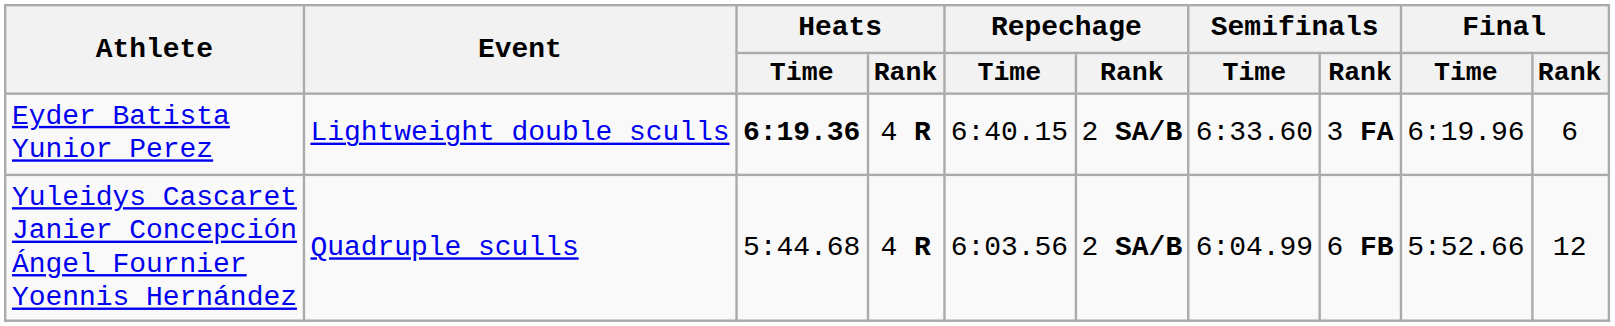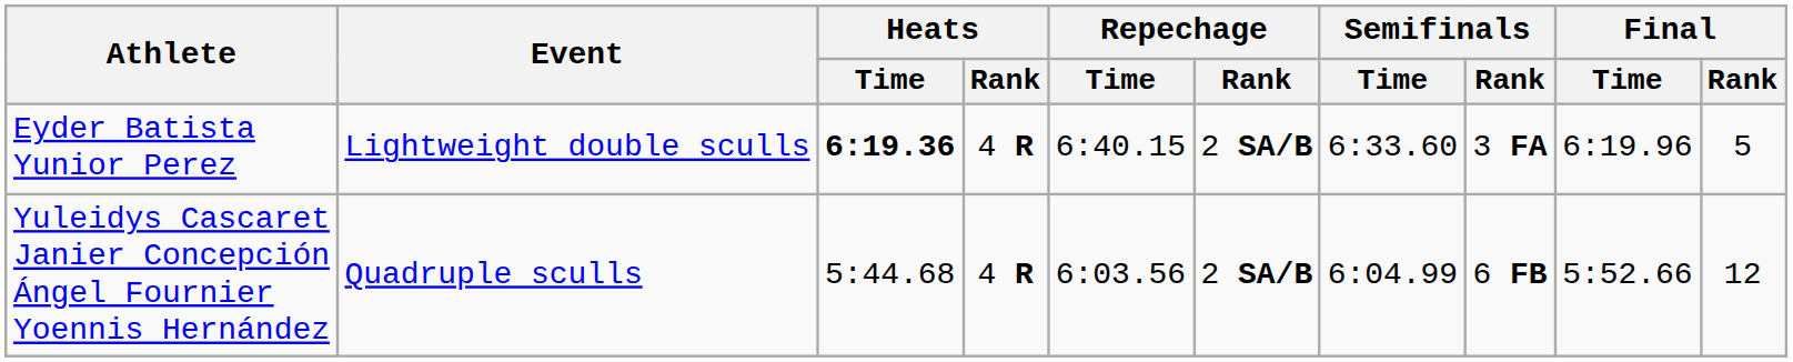Eyder Batista Yunior Perez | Final / Rank: 6 -> 5
